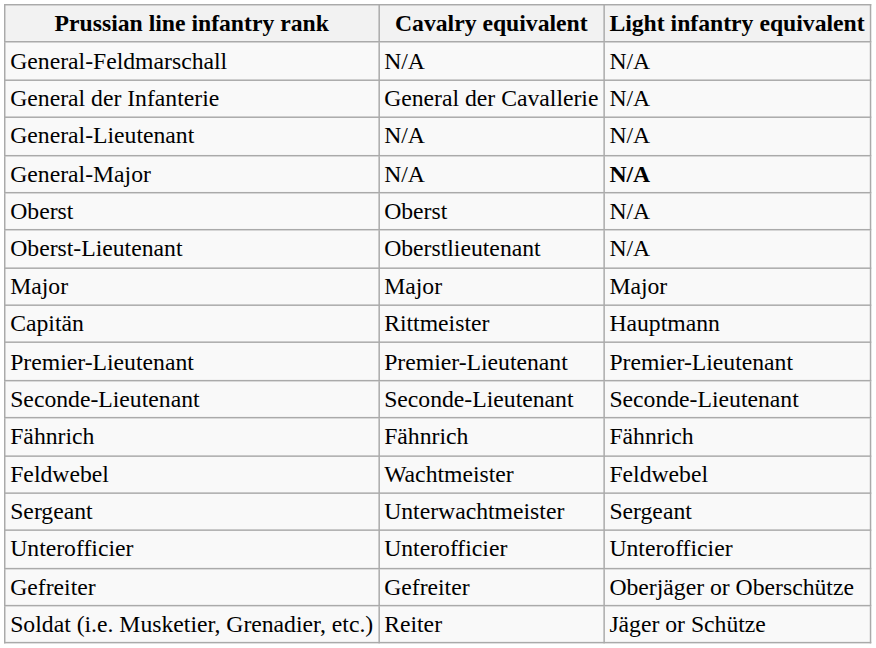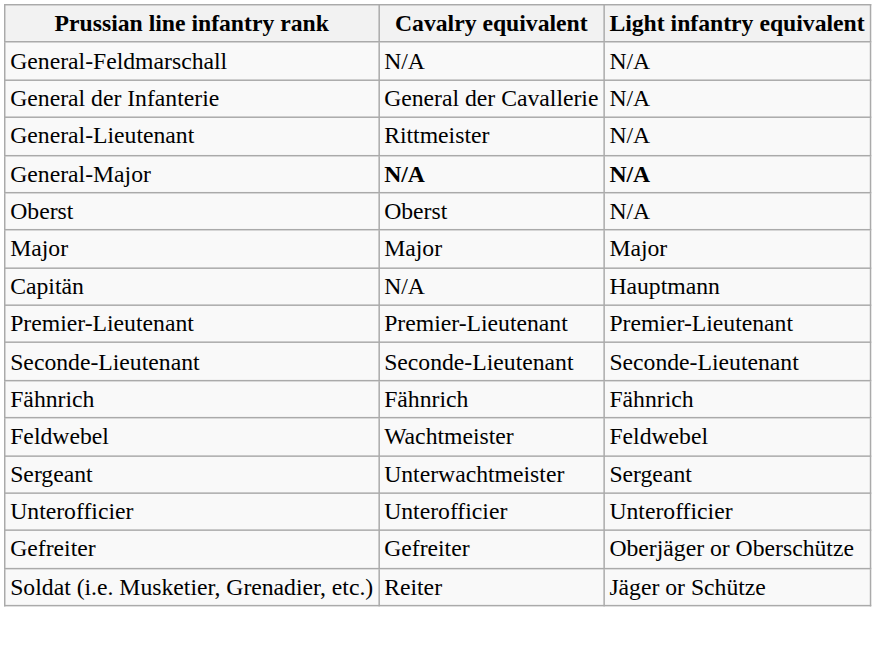General-Lieutenant | Cavalry equivalent: N/A -> Rittmeister
General-Major | Cavalry equivalent: normal -> bold
- row: Oberst-Lieutenant | Oberstlieutenant | N/A
Capitän | Cavalry equivalent: Rittmeister -> N/A
